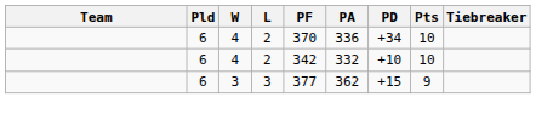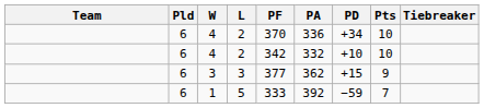+ row: 6 | 1 | 5 | 333 | 392 | −59 | 7
